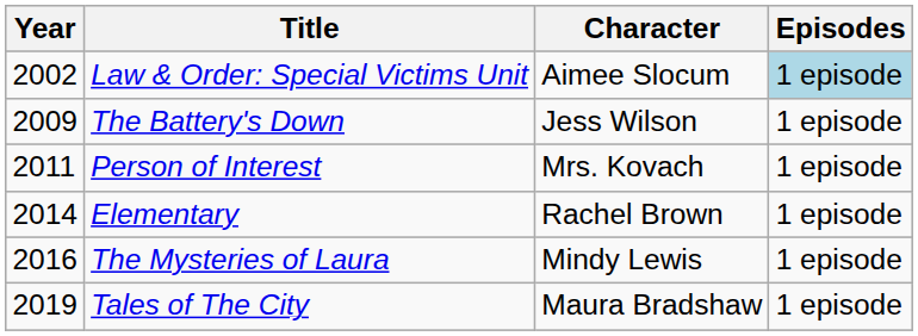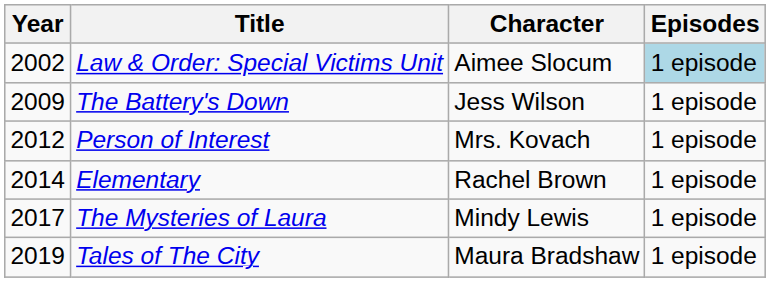Person of Interest | Year: 2011 -> 2012
The Mysteries of Laura | Year: 2016 -> 2017
